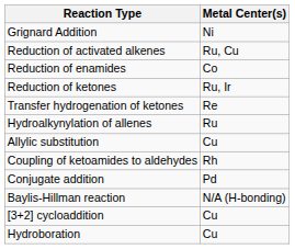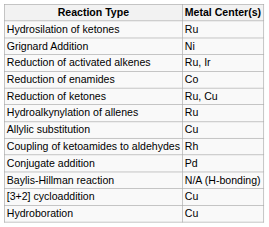+ row: Hydrosilation of ketones | Ru
Reduction of activated alkenes | Metal Center(s): Ru, Cu -> Ru, Ir
Reduction of ketones | Metal Center(s): Ru, Ir -> Ru, Cu
- row: Transfer hydrogenation of ketones | Re
